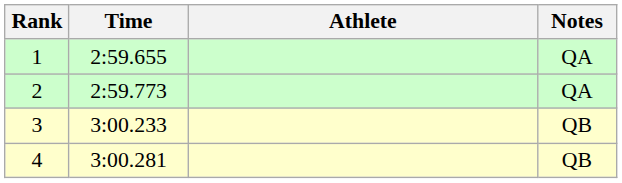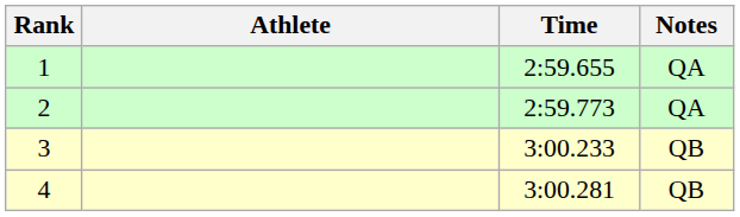columns swapped: Athlete <-> Time
